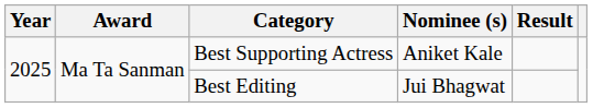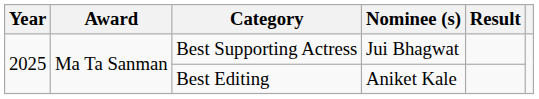Best Supporting Actress | Nominee (s): Aniket Kale -> Jui Bhagwat
Best Editing | Nominee (s): Jui Bhagwat -> Aniket Kale
